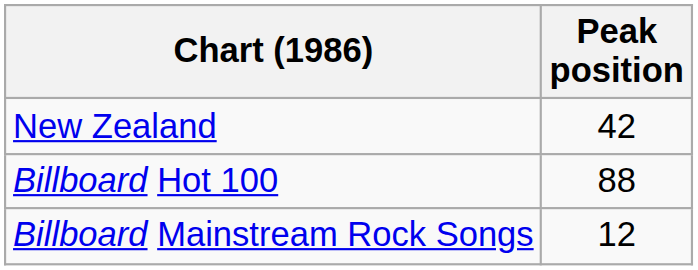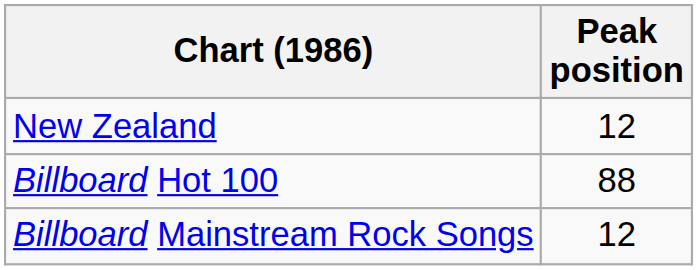New Zealand | Peak position: 42 -> 12
